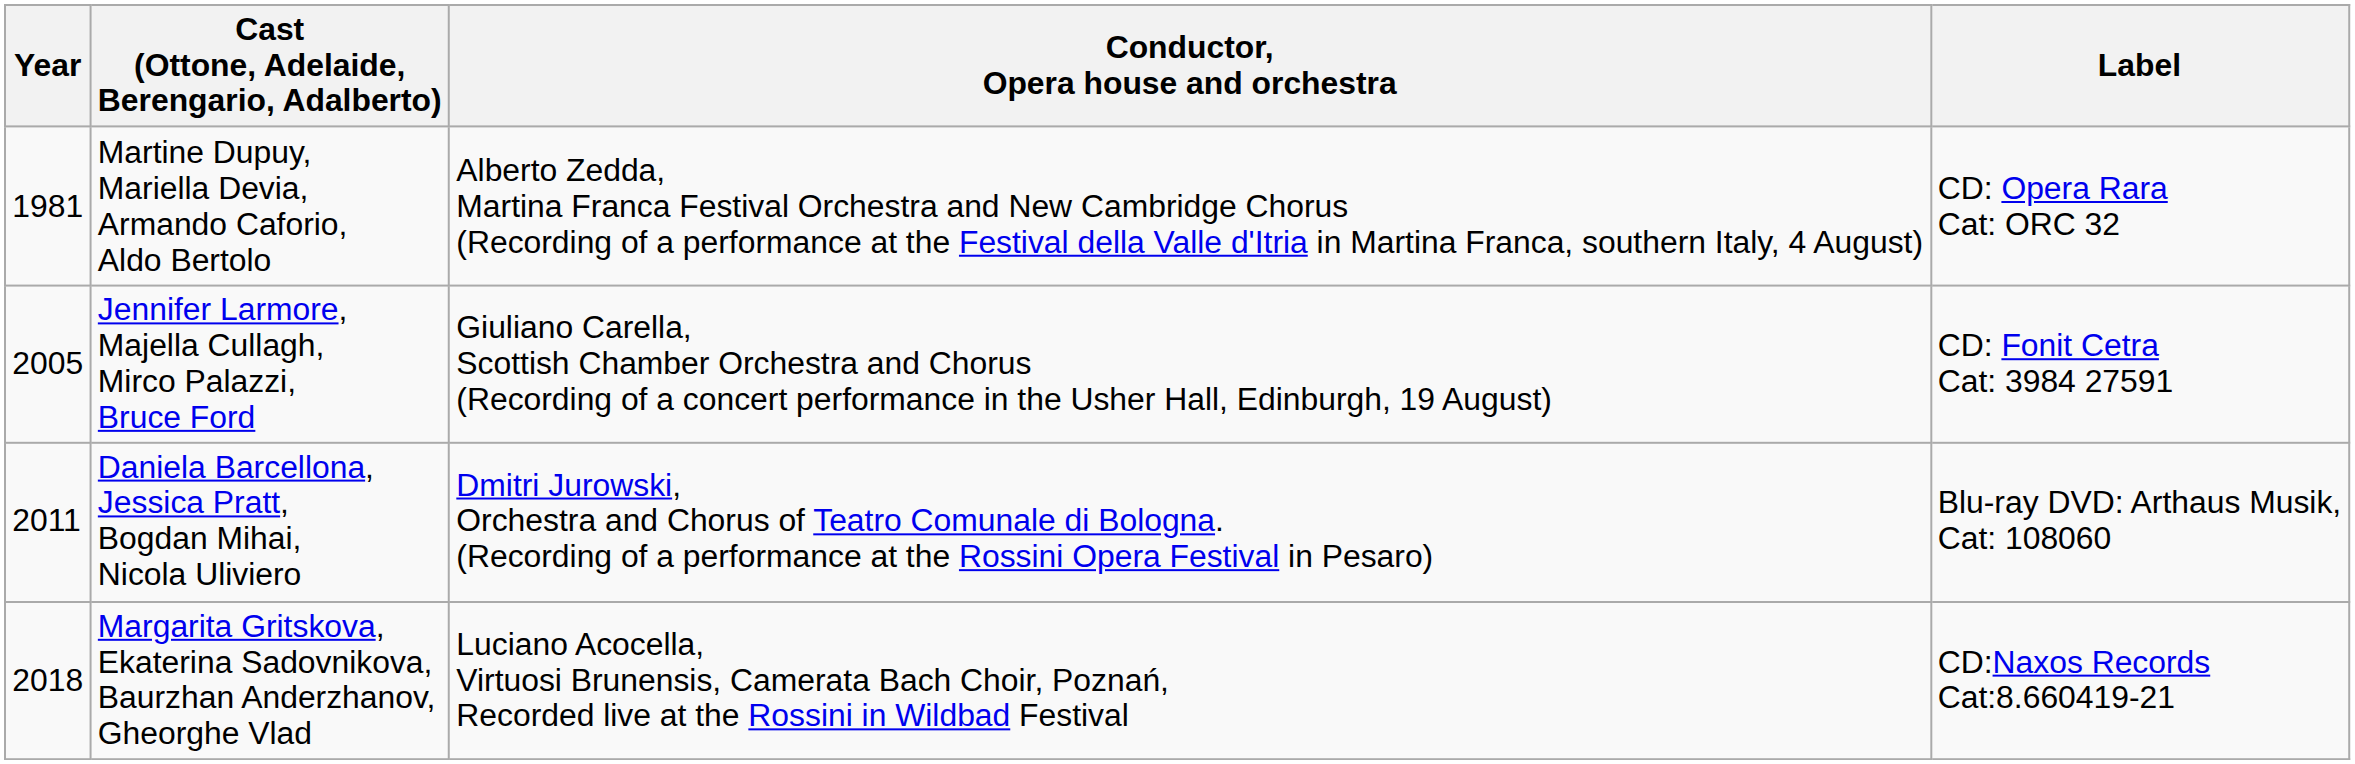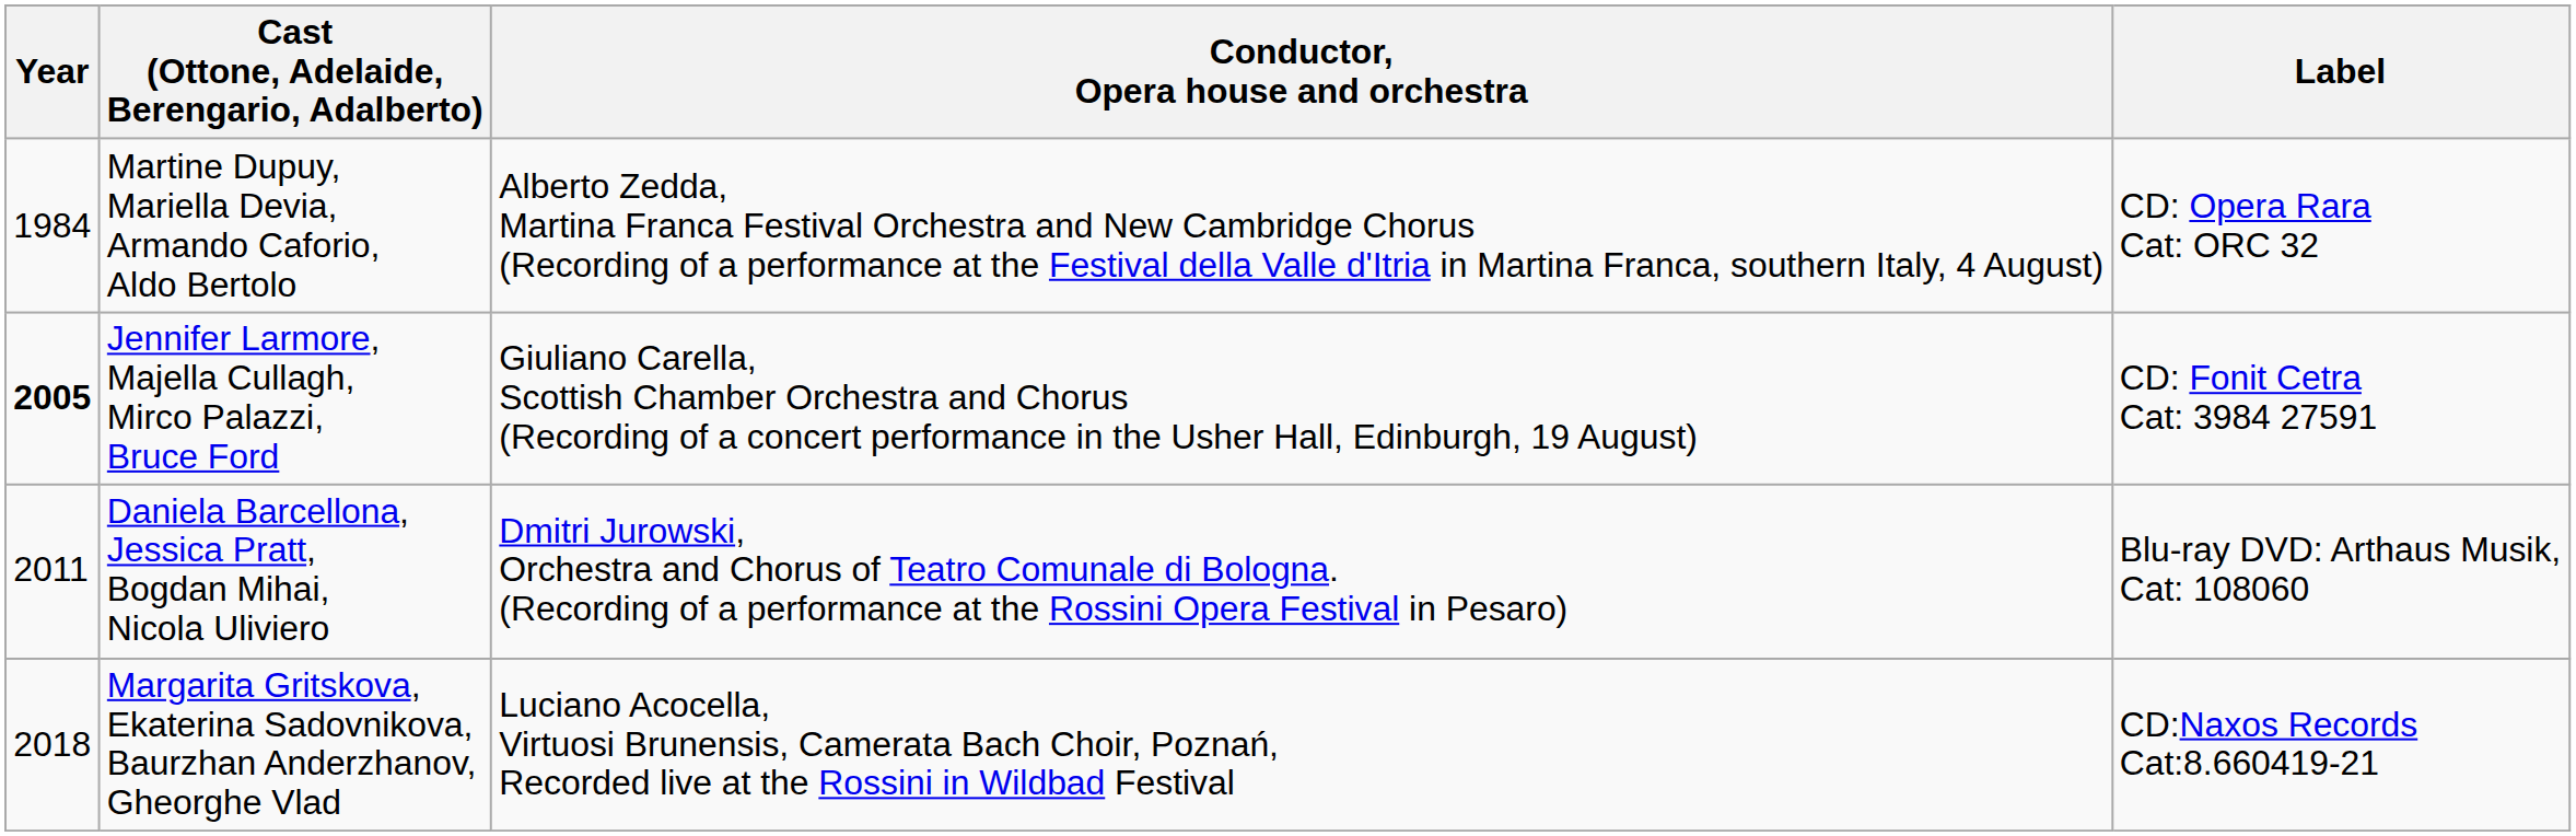Martine Dupuy, Mariella Devia, Armando Caforio, Aldo Bertolo | Year: 1981 -> 1984
Jennifer Larmore, Majella Cullagh, Mirco Palazzi, Bruce Ford | Year: normal -> bold
